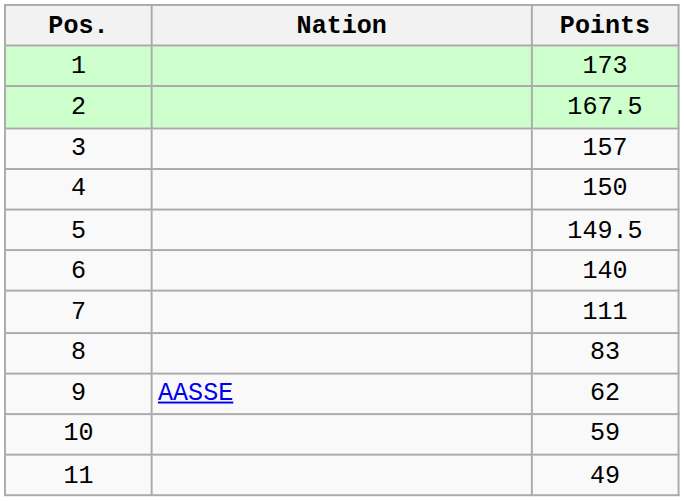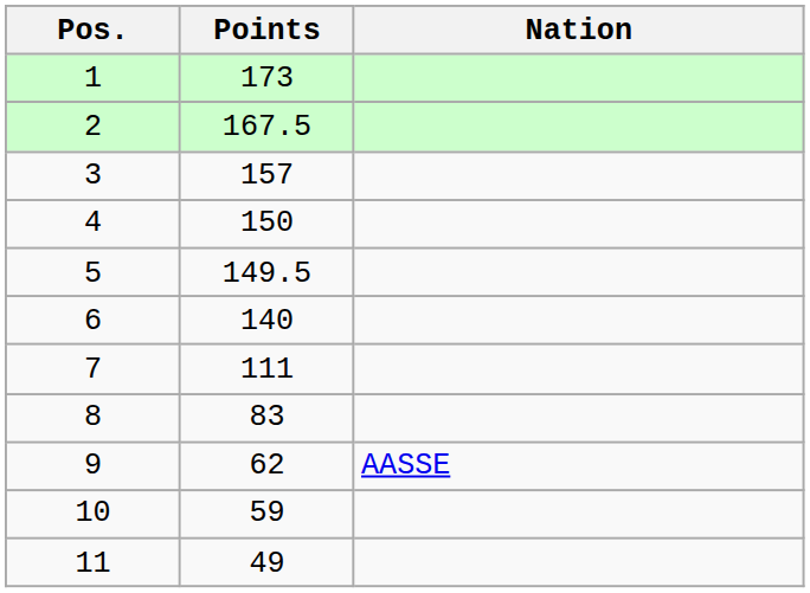columns swapped: Nation <-> Points
